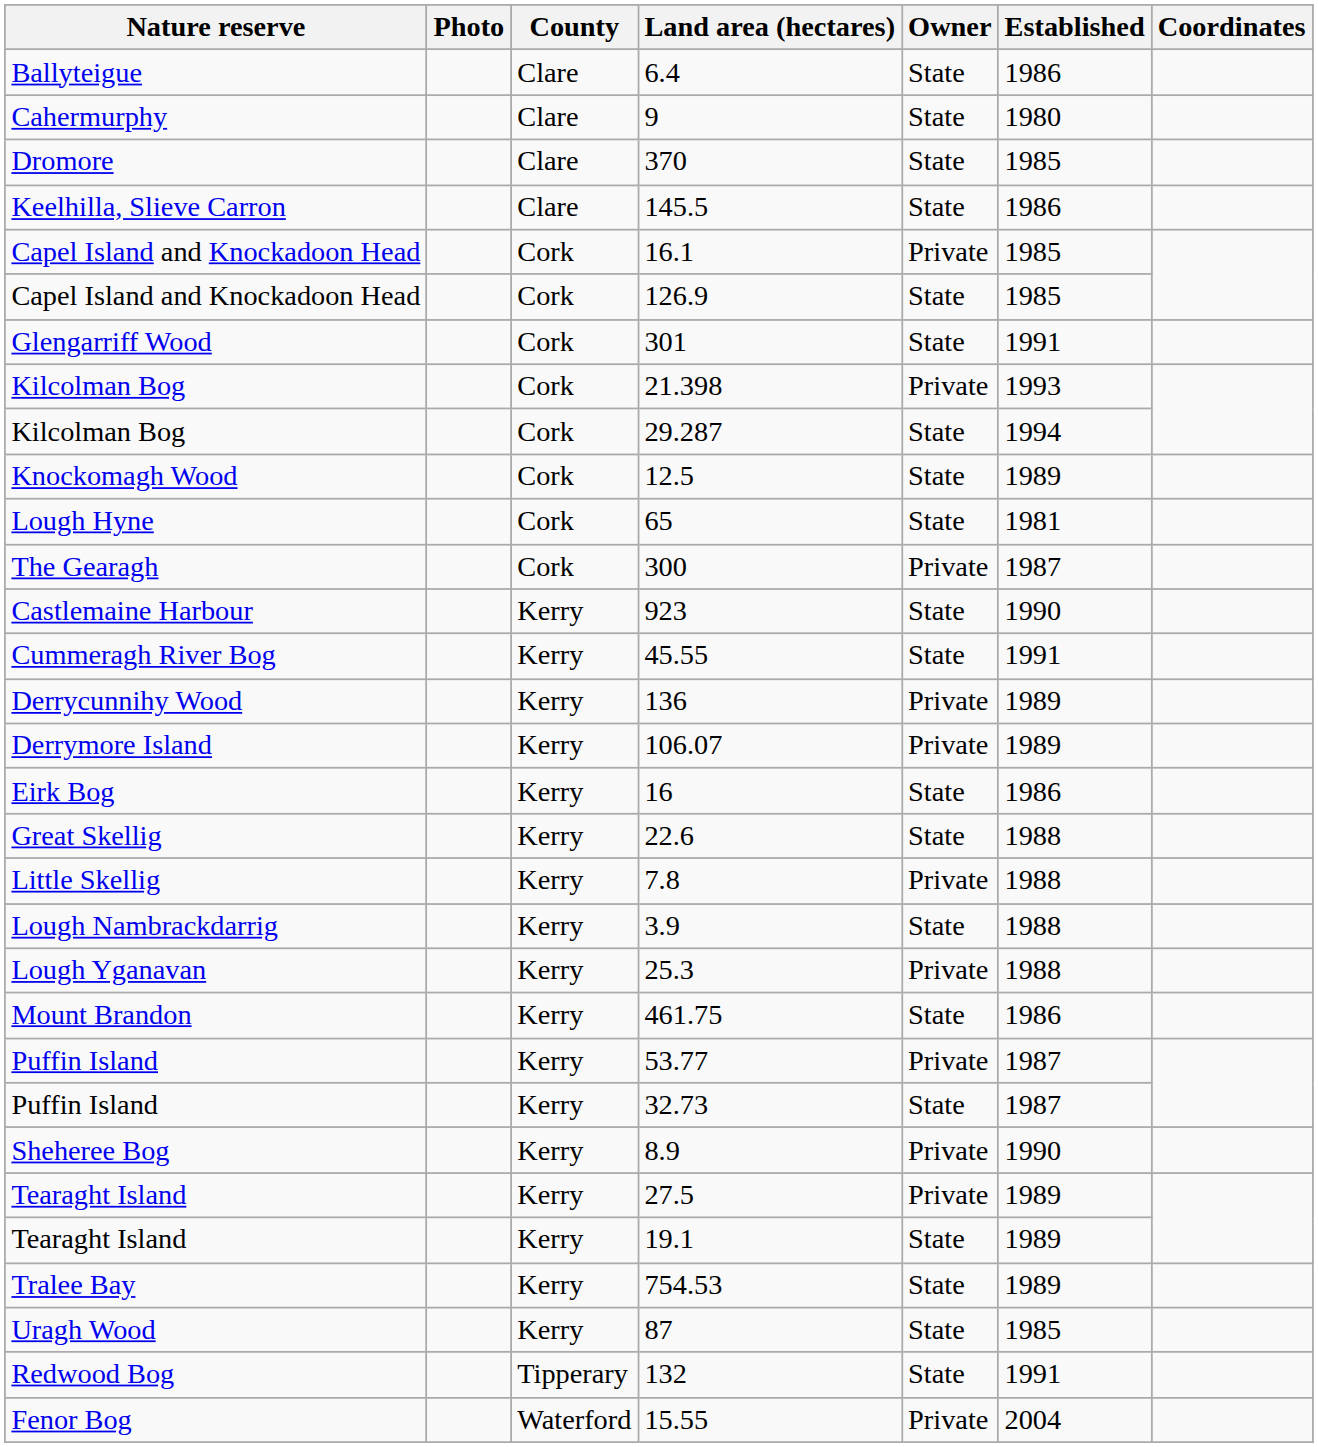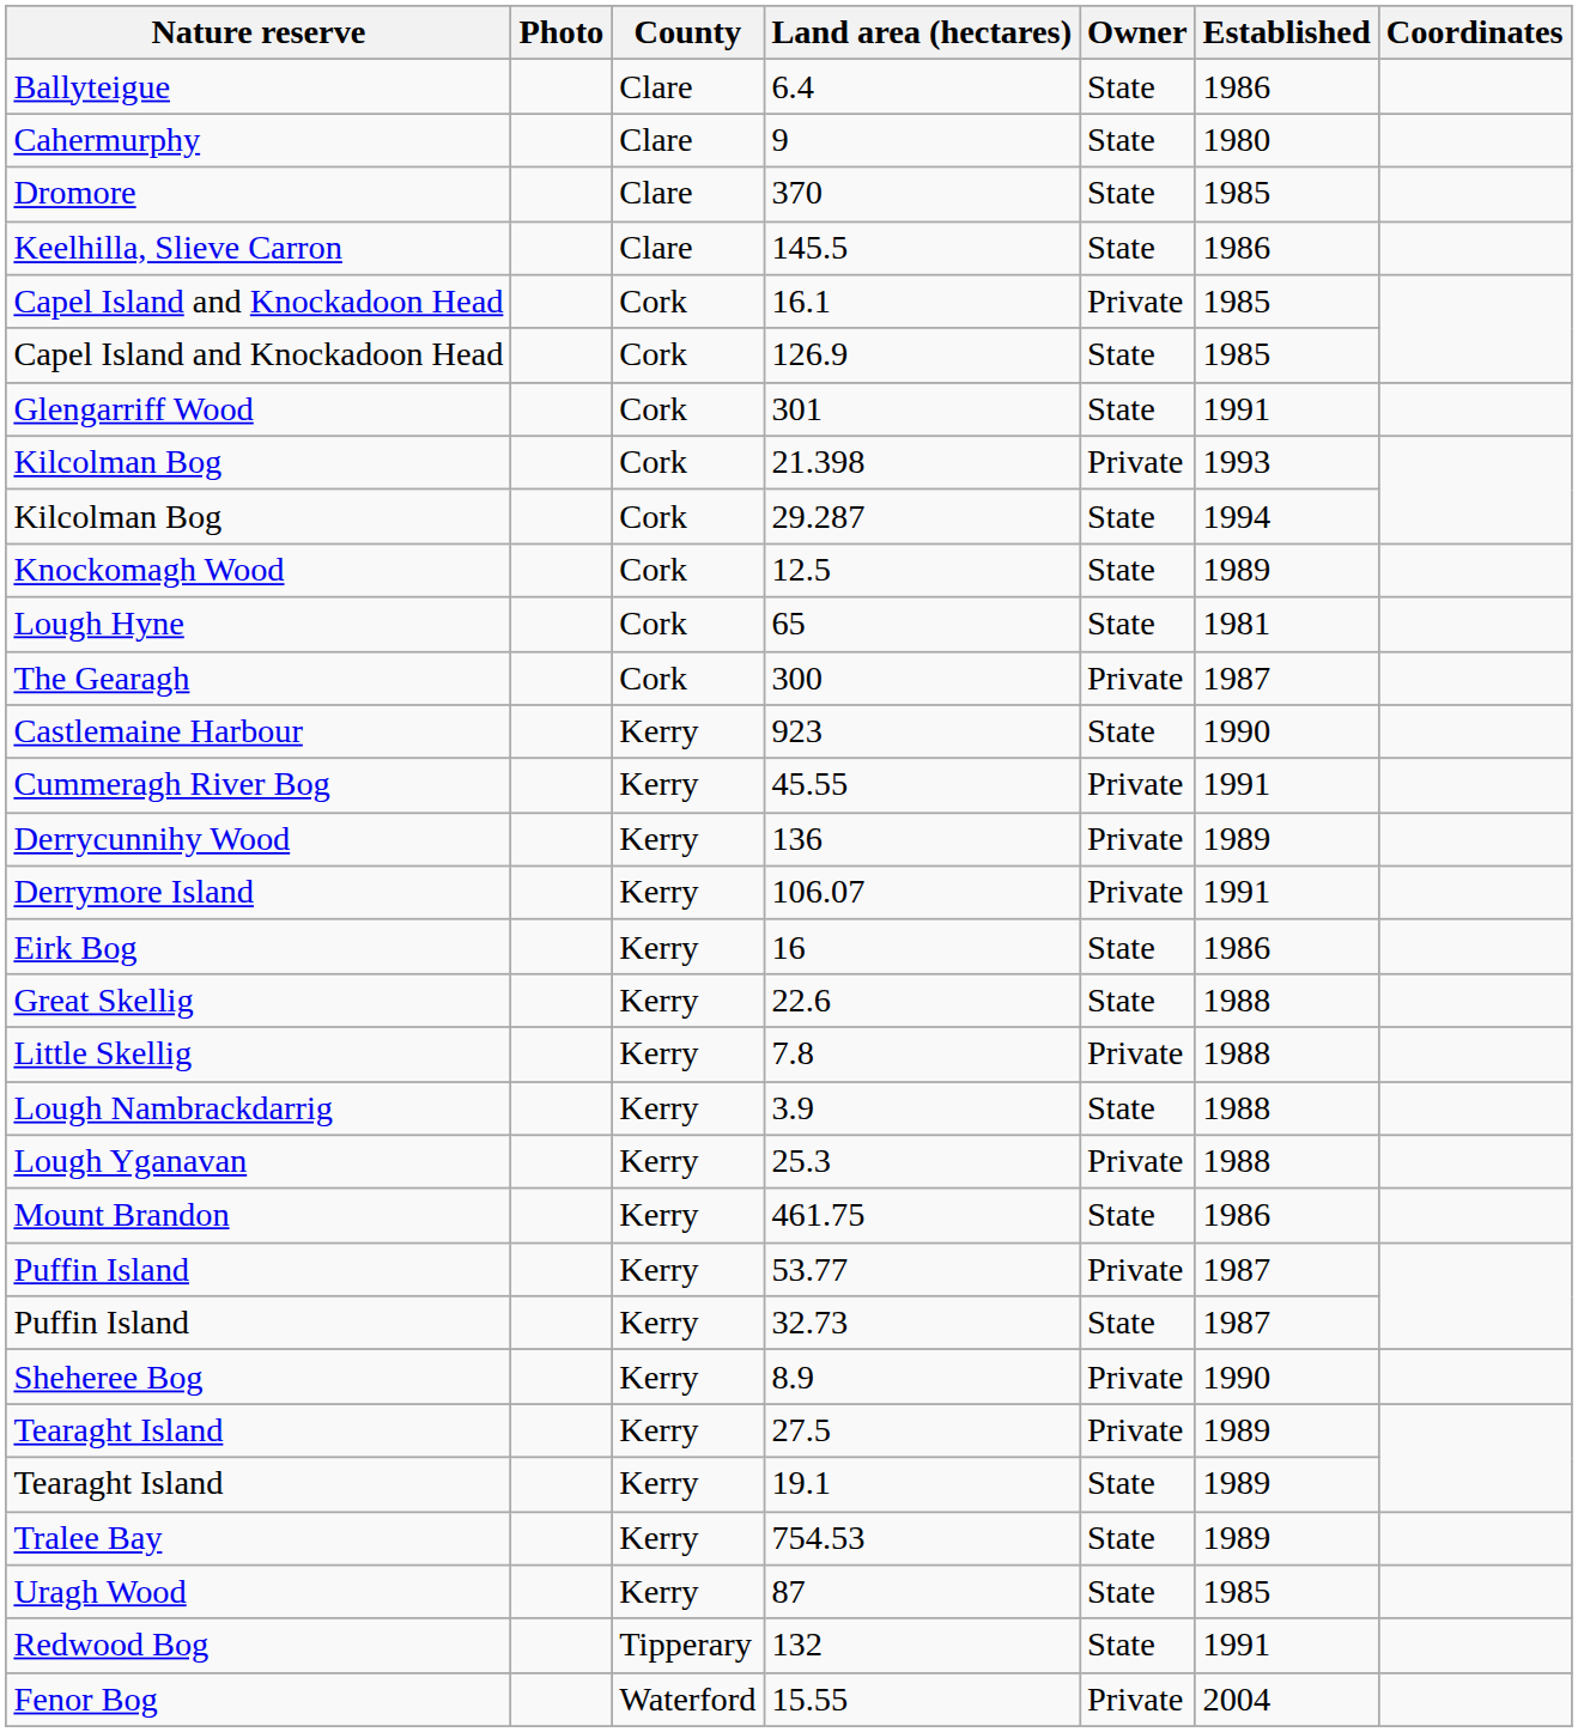45.55 | Owner: State -> Private
106.07 | Established: 1989 -> 1991
